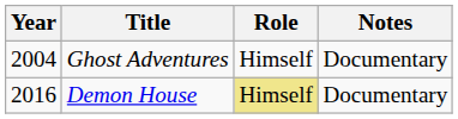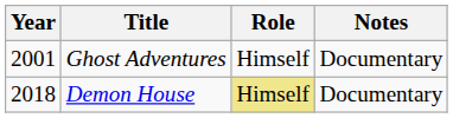Ghost Adventures | Year: 2004 -> 2001
Demon House | Year: 2016 -> 2018
